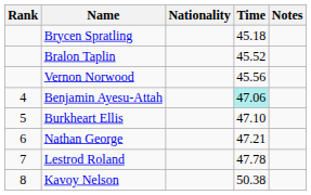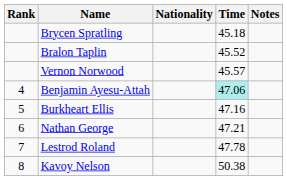Vernon Norwood | Time: 45.56 -> 45.57
Burkheart Ellis | Time: 47.10 -> 47.16
